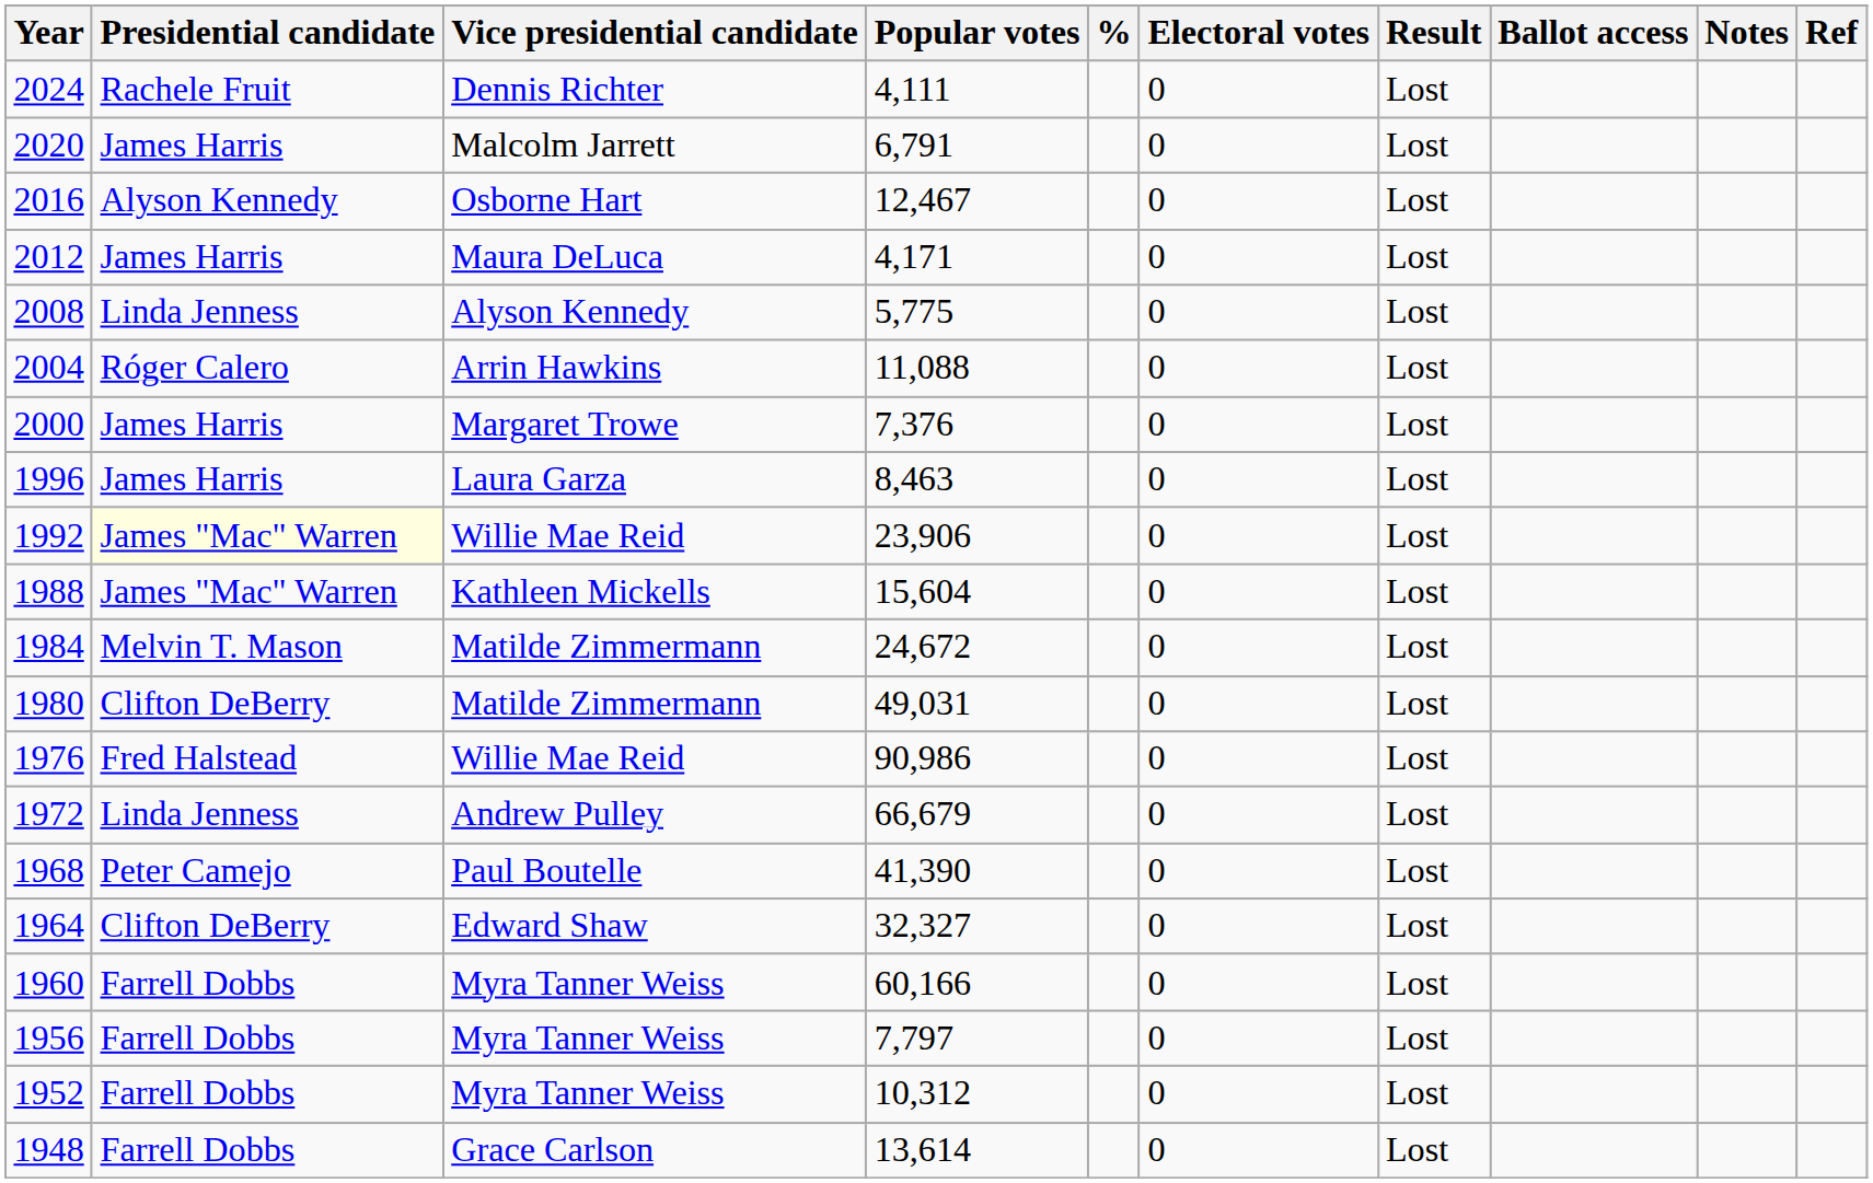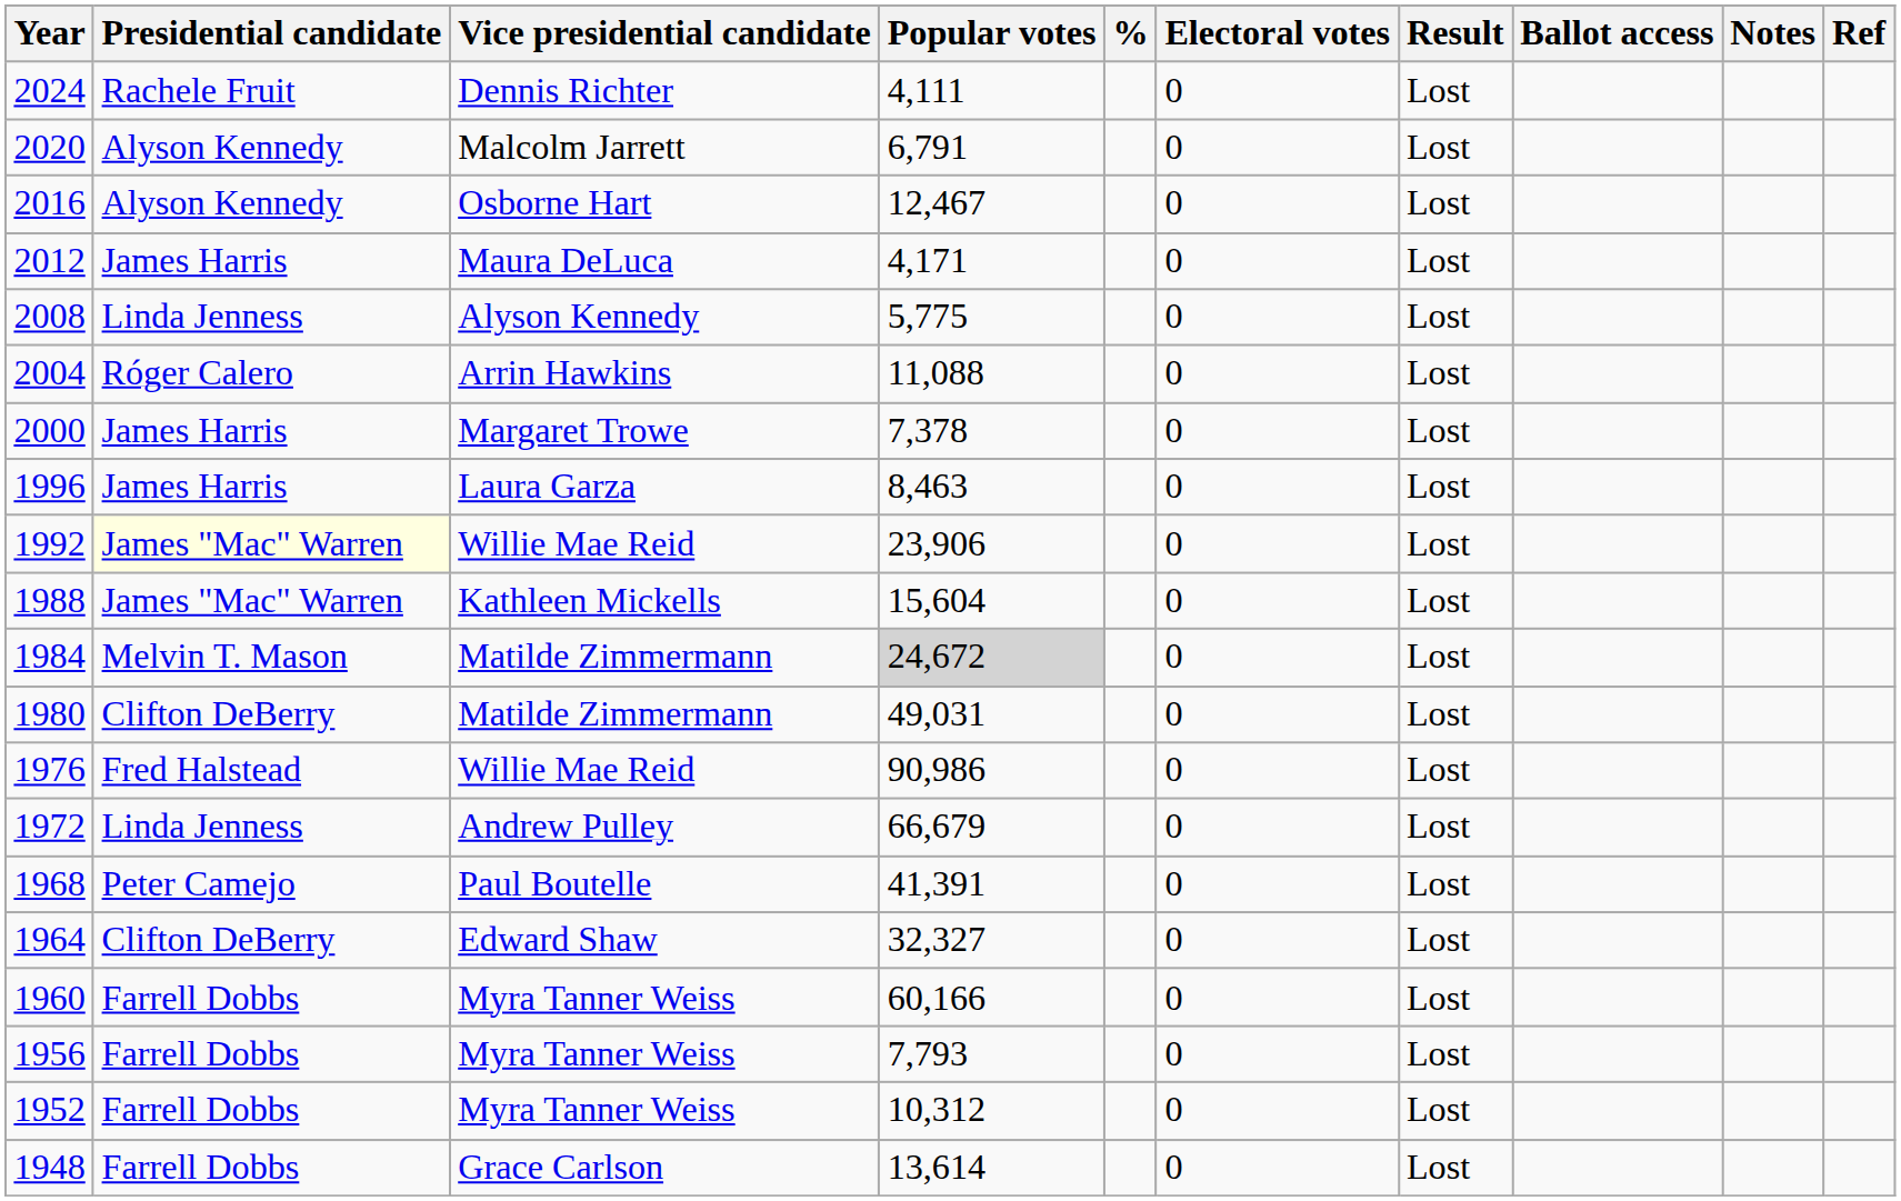2020 | Presidential candidate: James Harris -> Alyson Kennedy
2000 | Popular votes: 7,376 -> 7,378
1984 | Popular votes: no background -> lightgrey background
1968 | Popular votes: 41,390 -> 41,391
1956 | Popular votes: 7,797 -> 7,793
